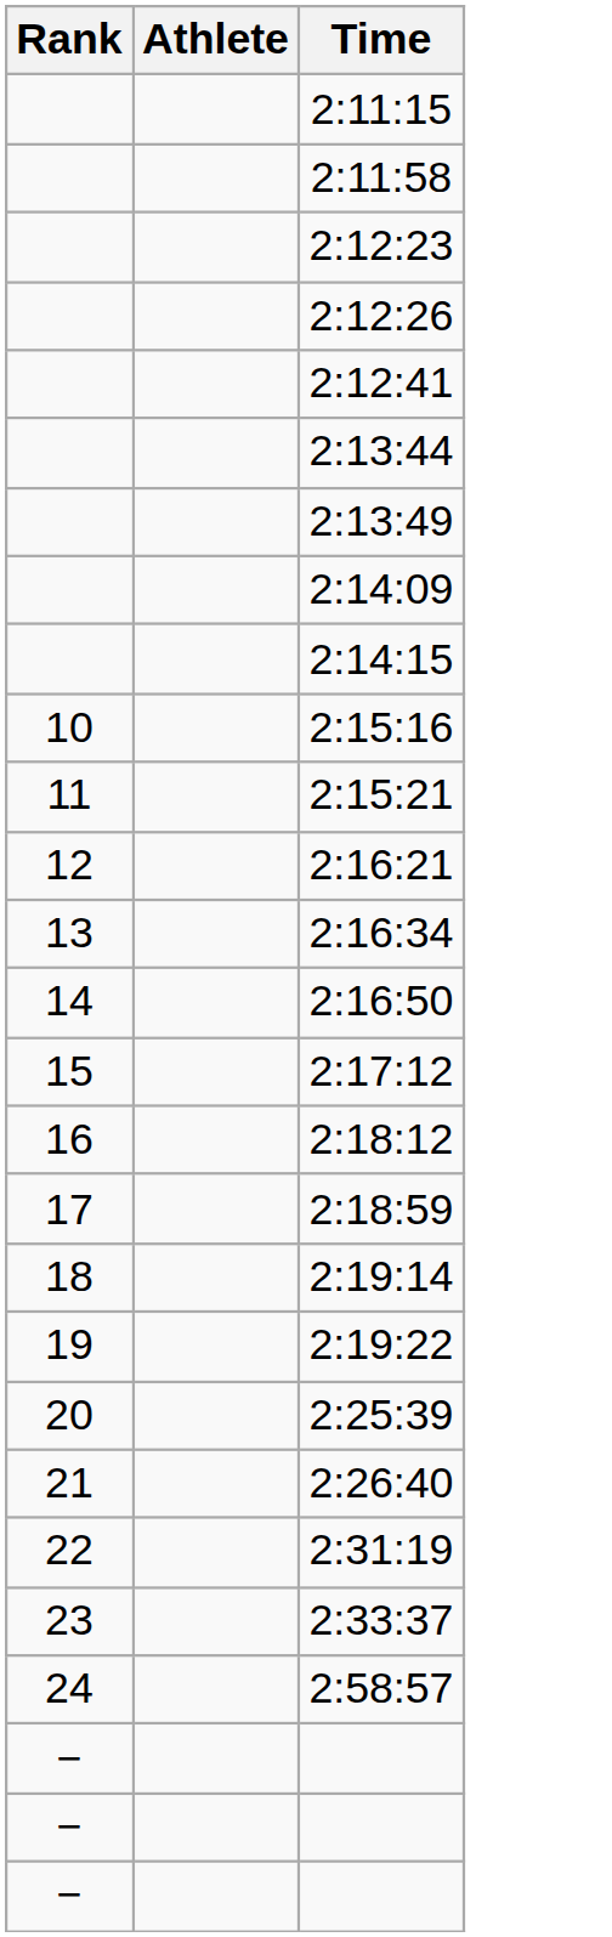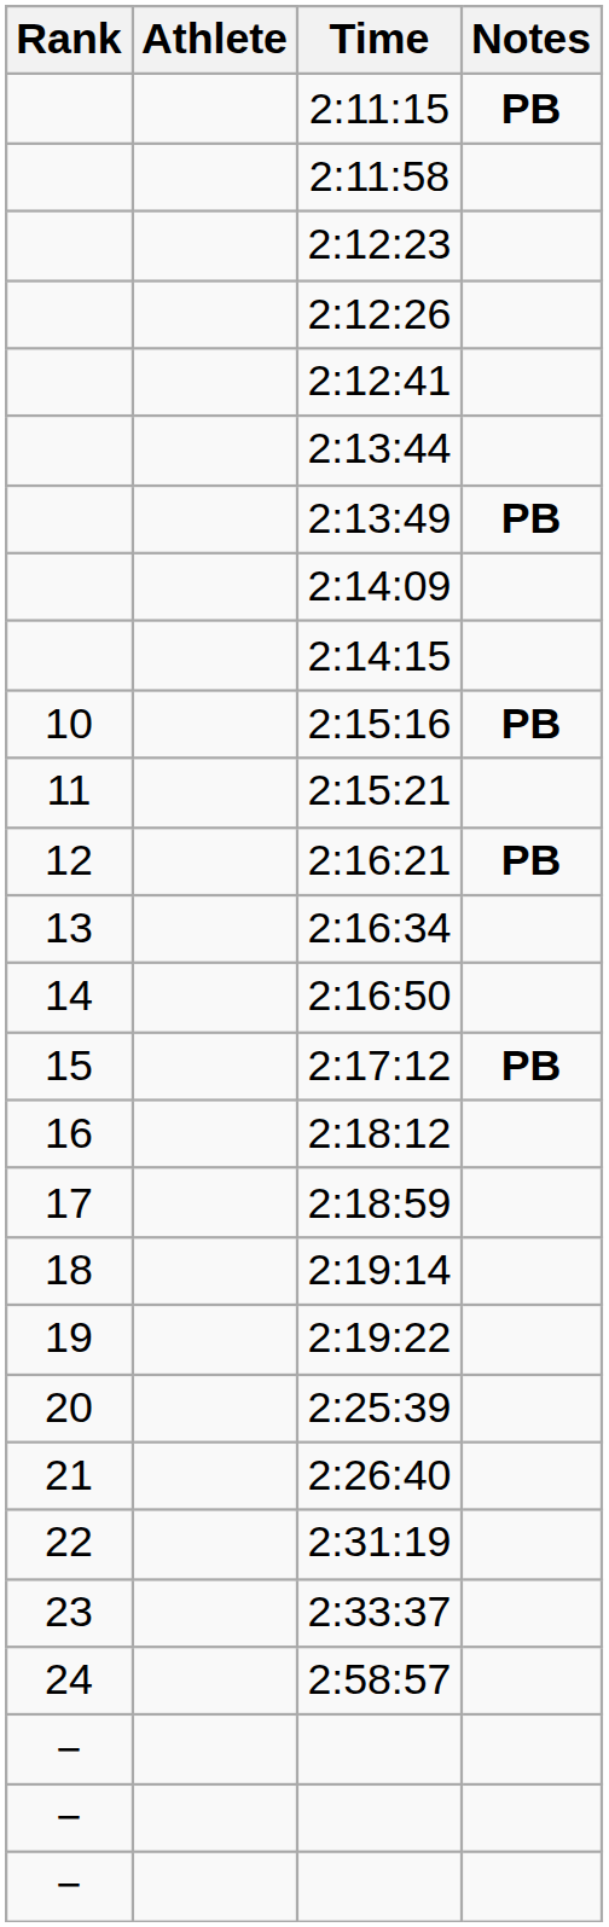+ column: Notes | PB | PB | PB | PB | PB
